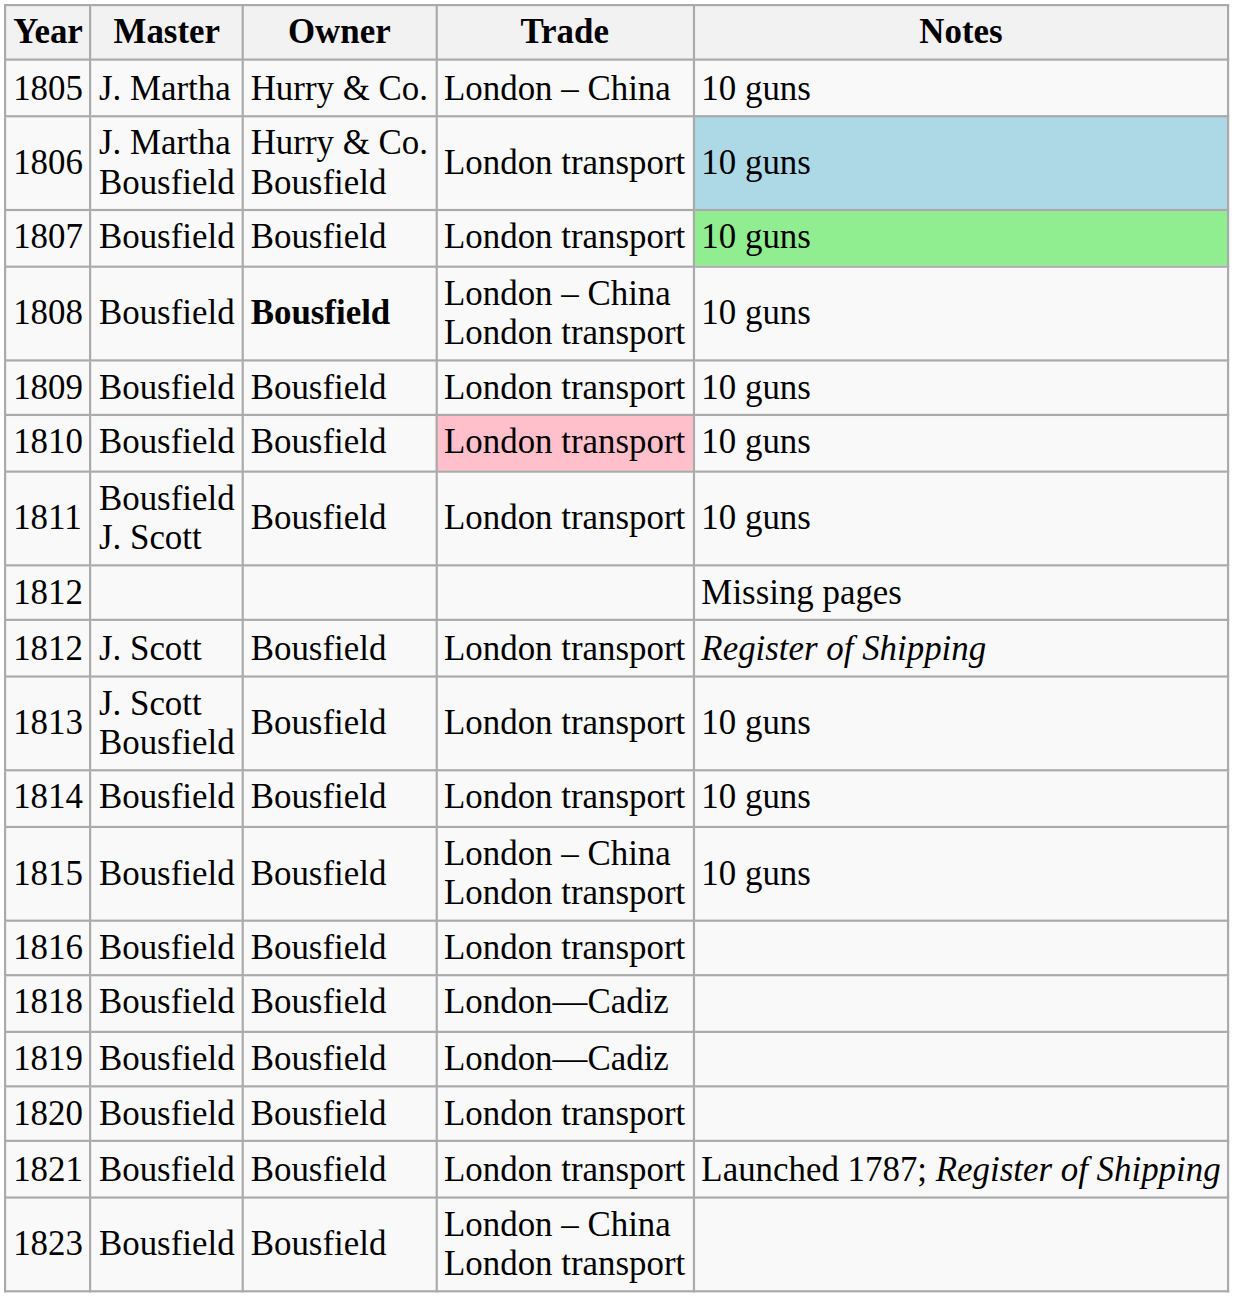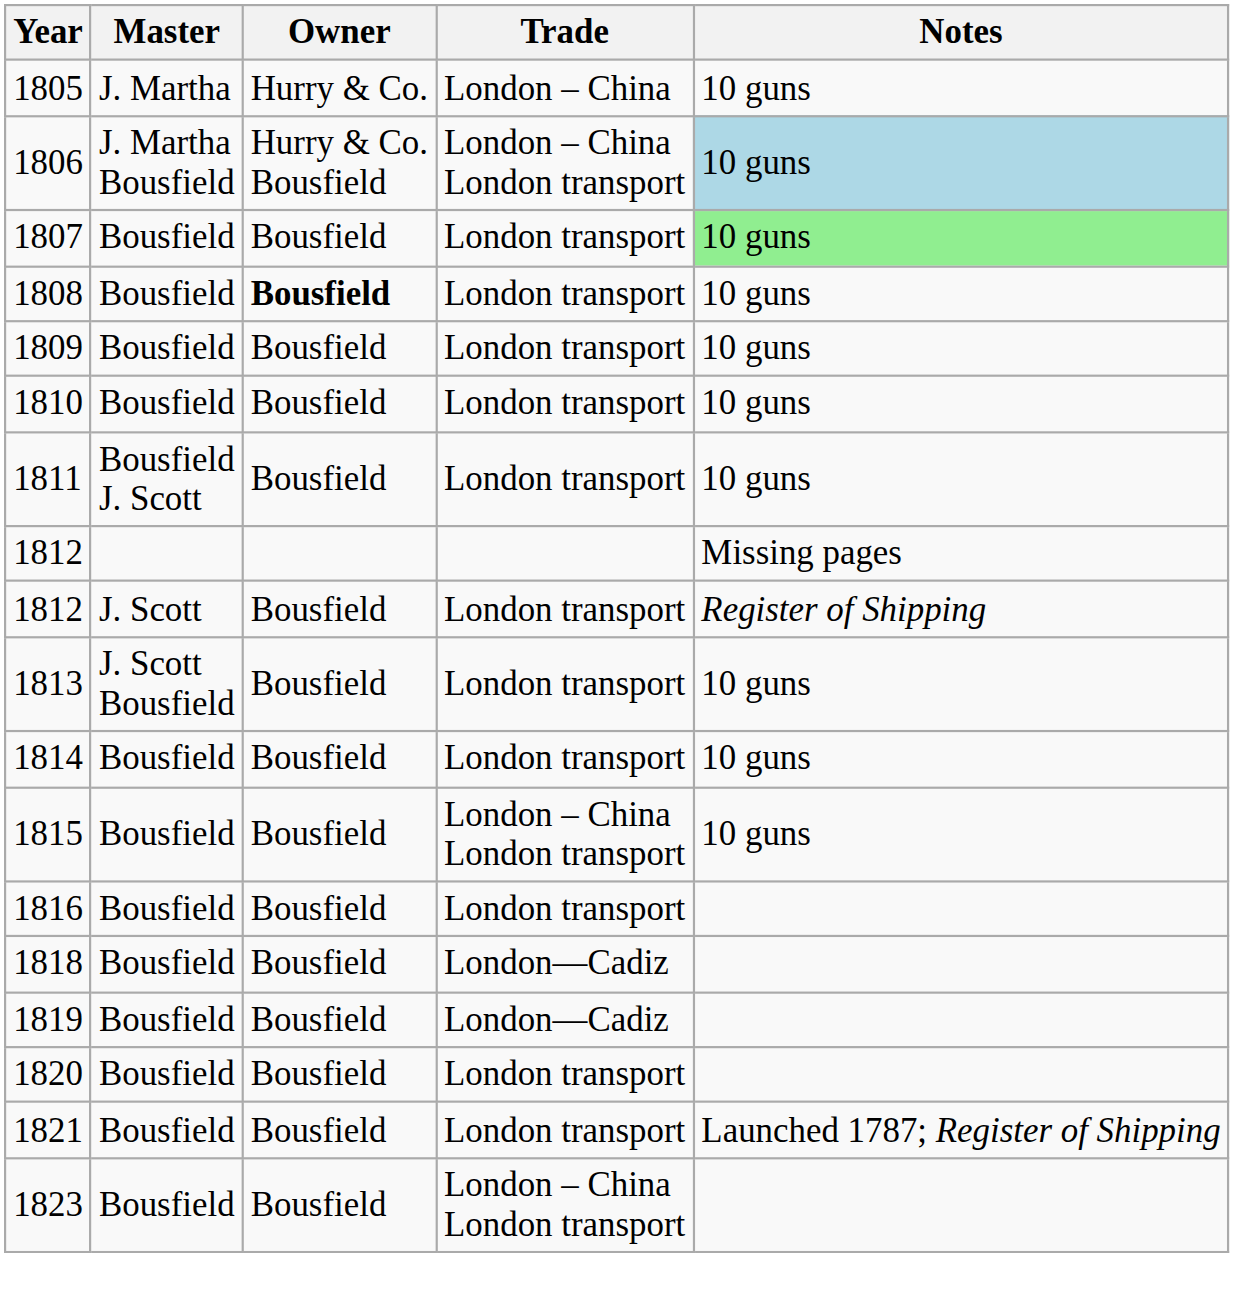1806 | Trade: London transport -> London – China London transport
1808 | Trade: London – China London transport -> London transport
1810 | Trade: pink background -> no background
